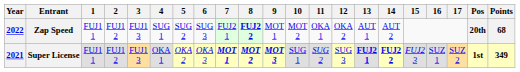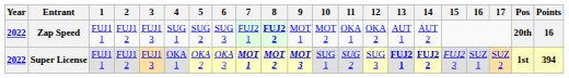Zap Speed | Points: 68 -> 16
Super License | Year: 2021 -> 2022
Super License | Points: 349 -> 394
